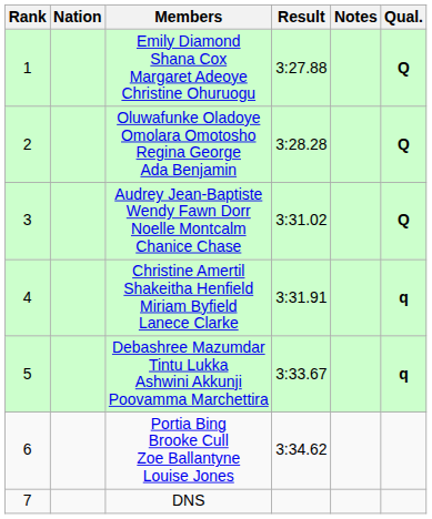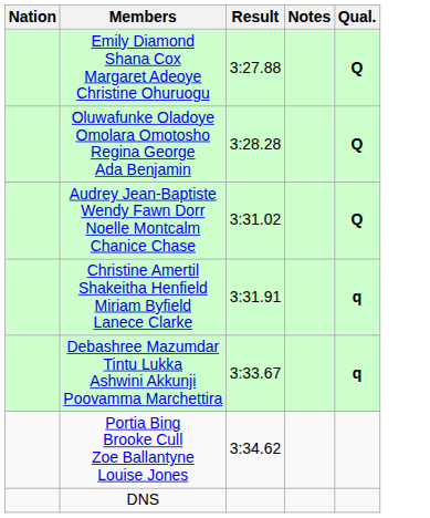- column: Rank | 1 | 2 | 3 | 4 | 5 | 6 | 7
